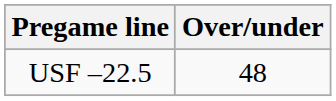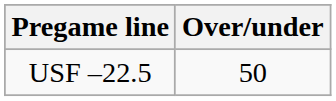USF –22.5 | Over/under: 48 -> 50
